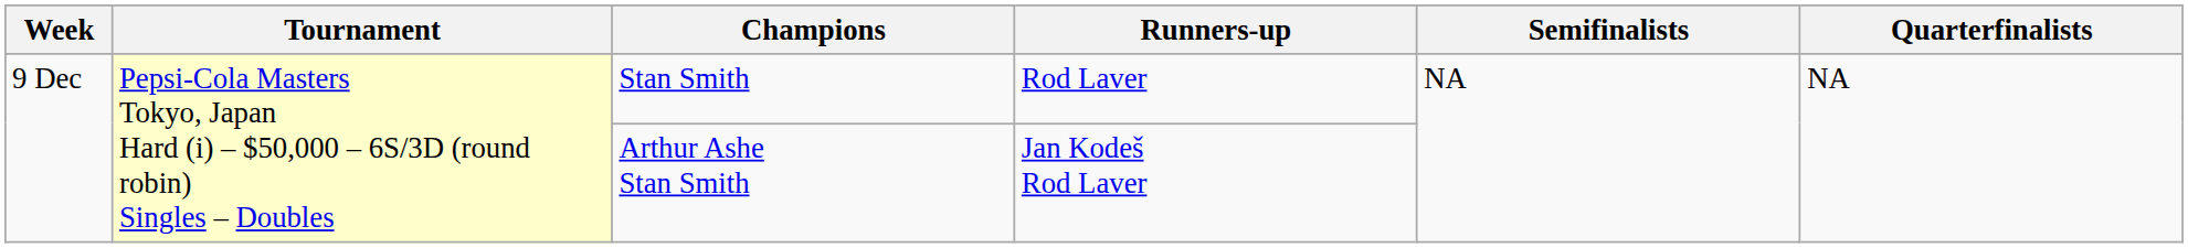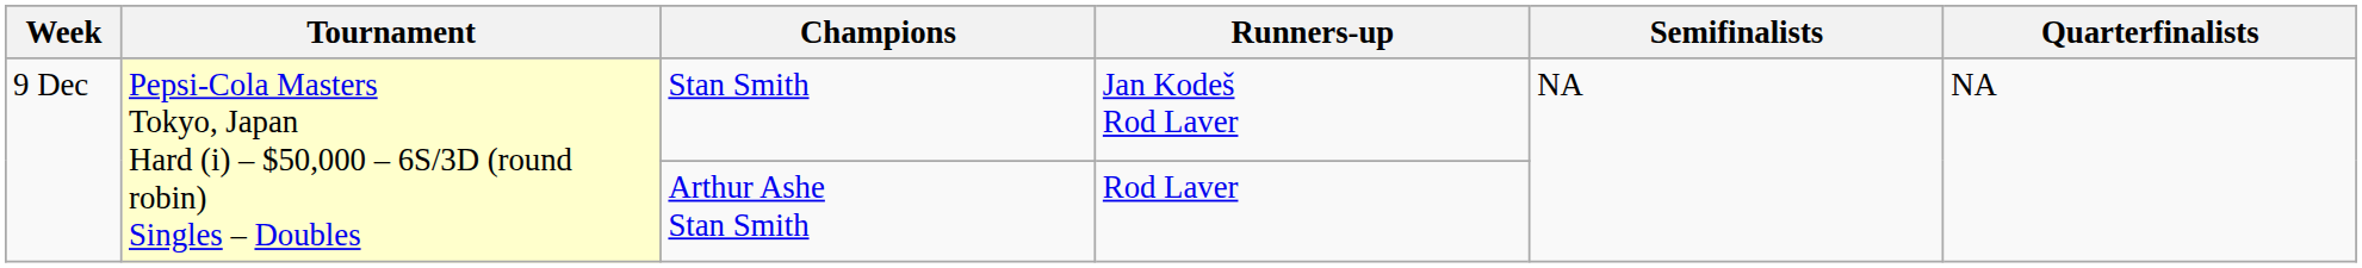Stan Smith | Runners-up: Rod Laver -> Jan Kodeš Rod Laver
Arthur Ashe Stan Smith | Runners-up: Jan Kodeš Rod Laver -> Rod Laver
